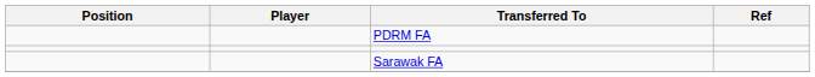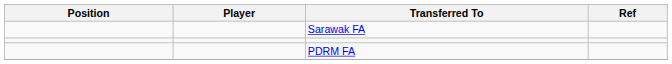rows swapped: PDRM FA <-> Sarawak FA
